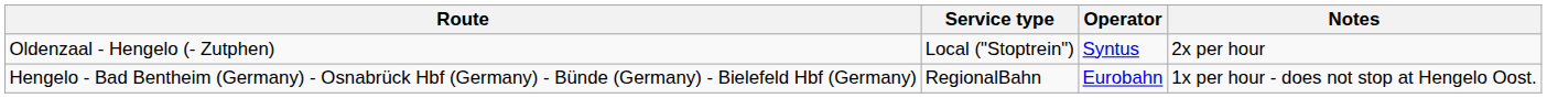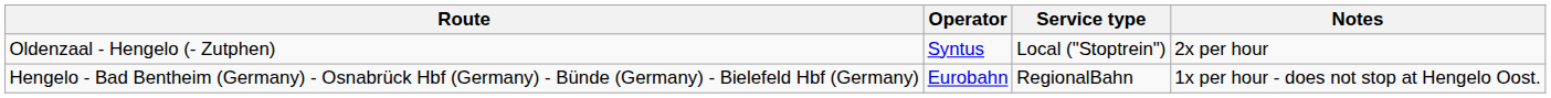columns swapped: Service type <-> Operator
